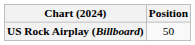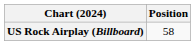US Rock Airplay (Billboard) | Position: 50 -> 58
